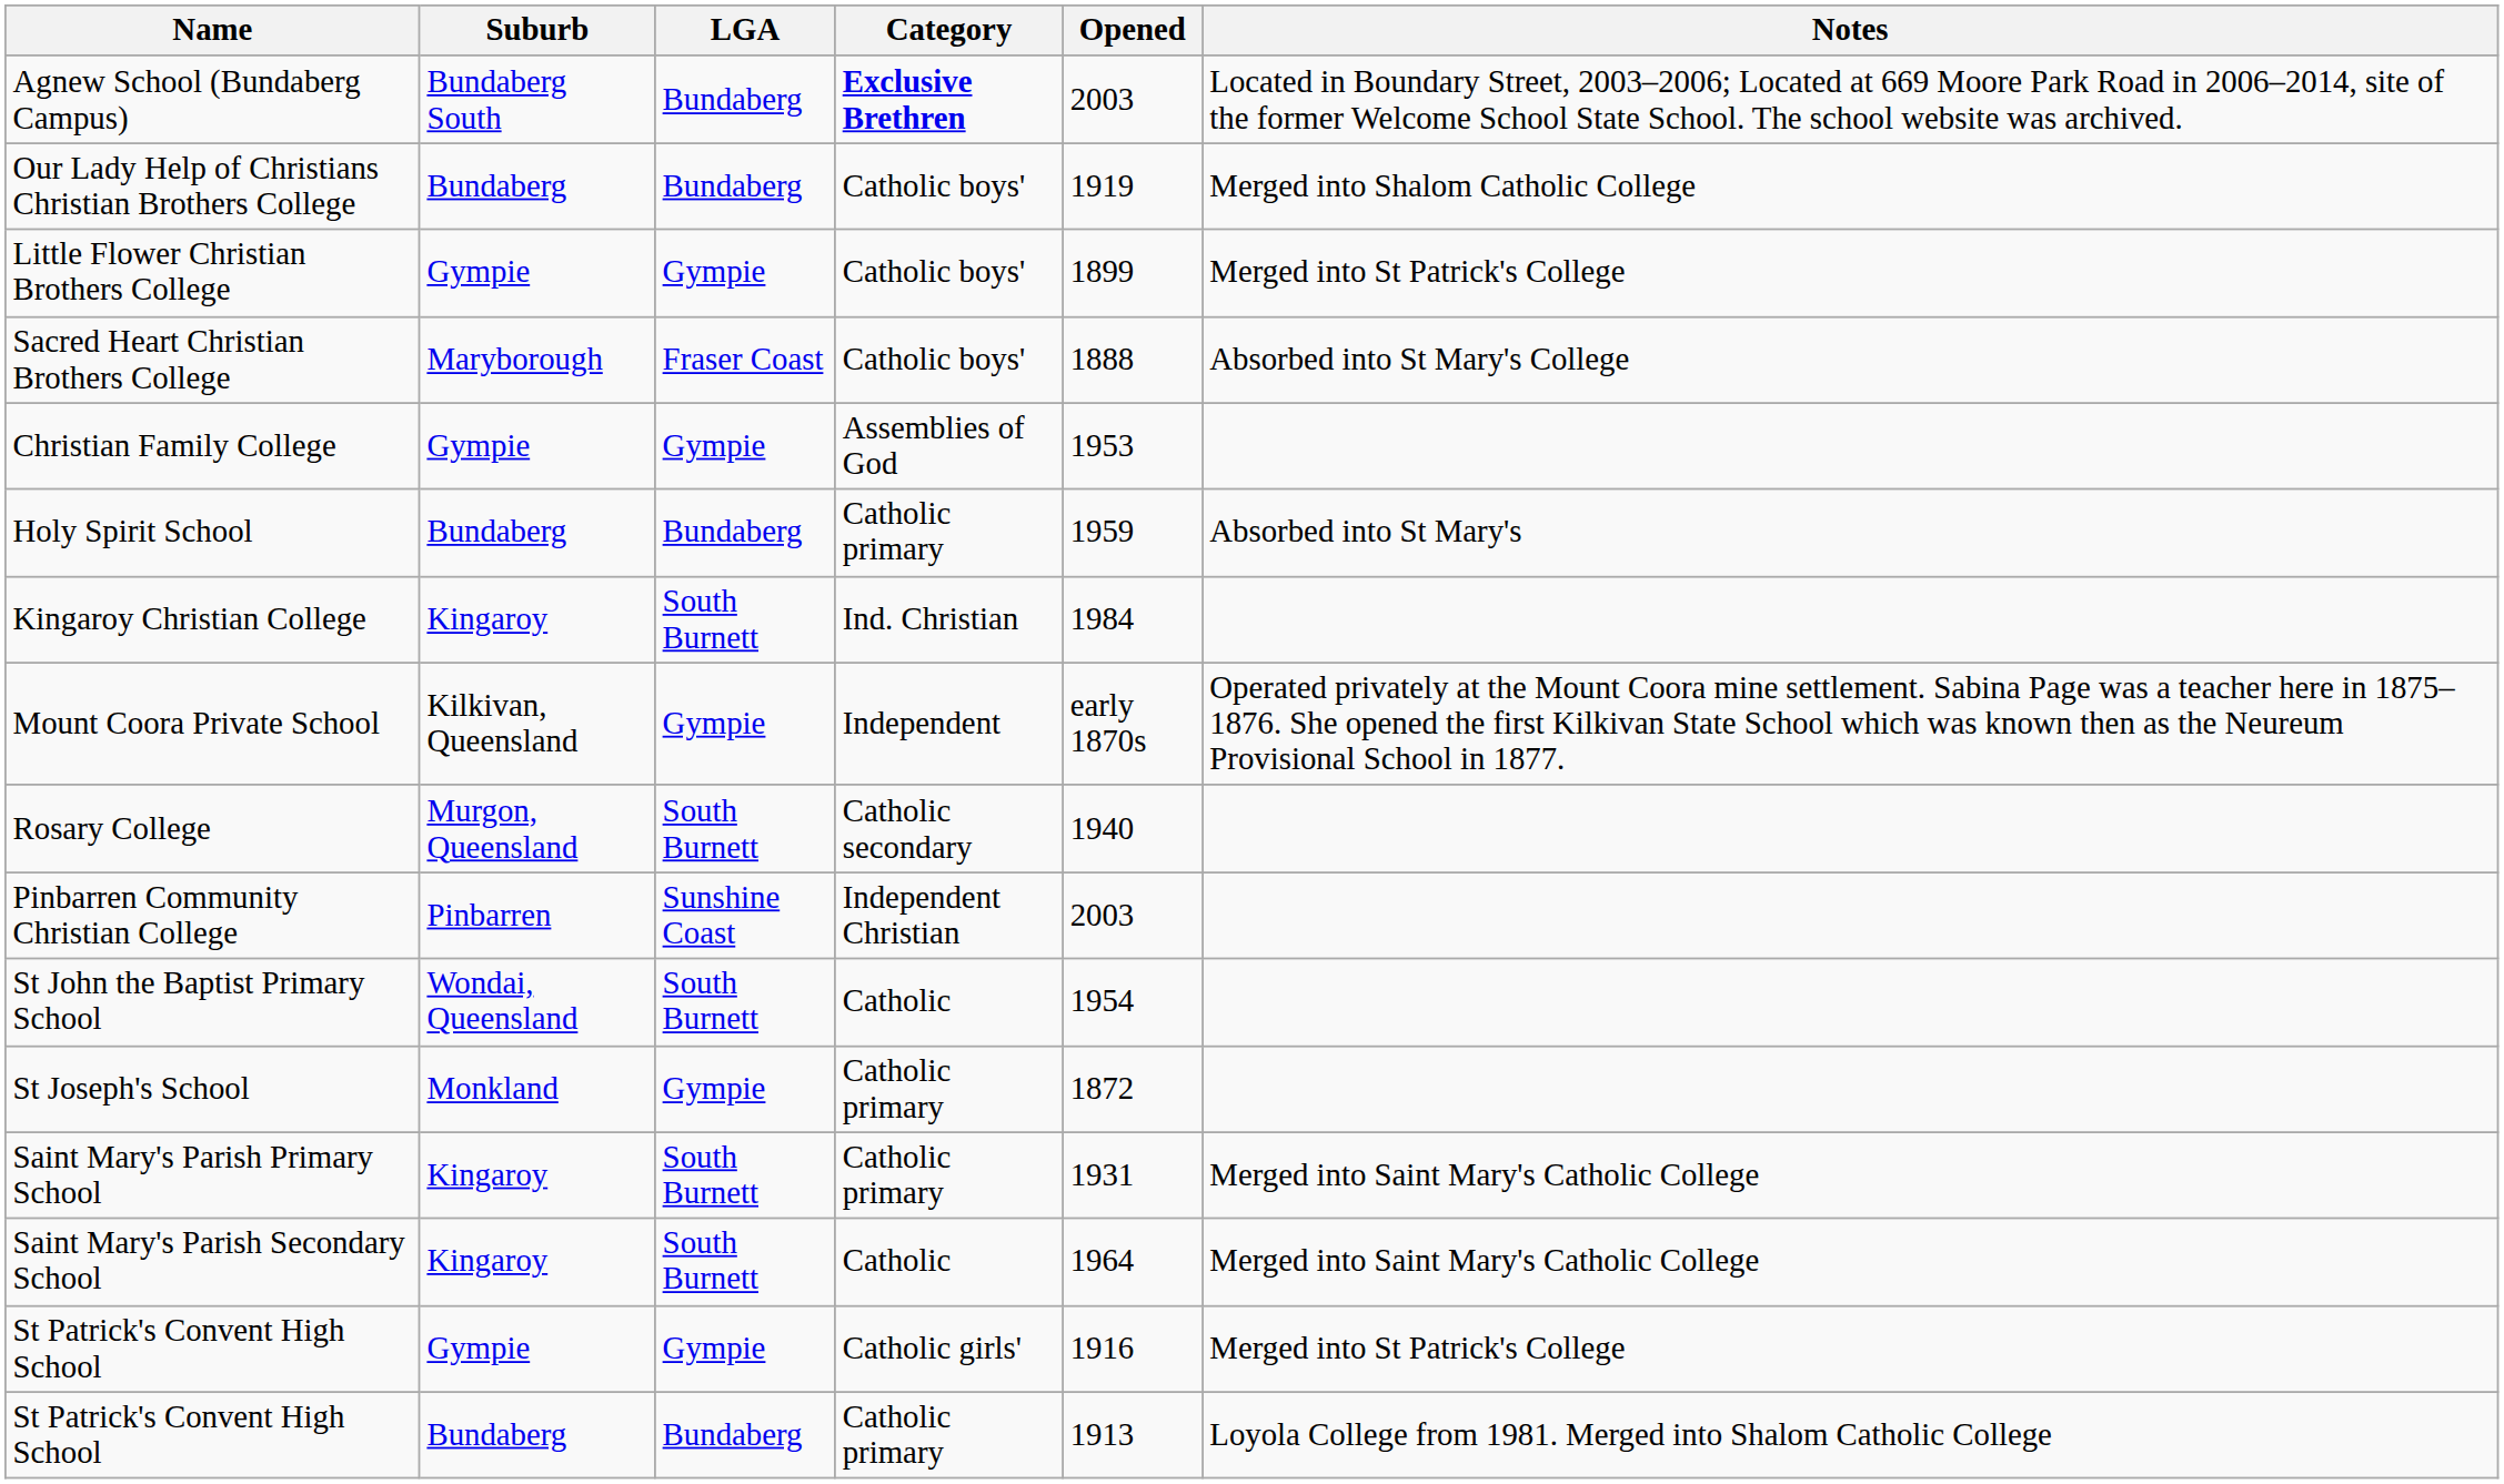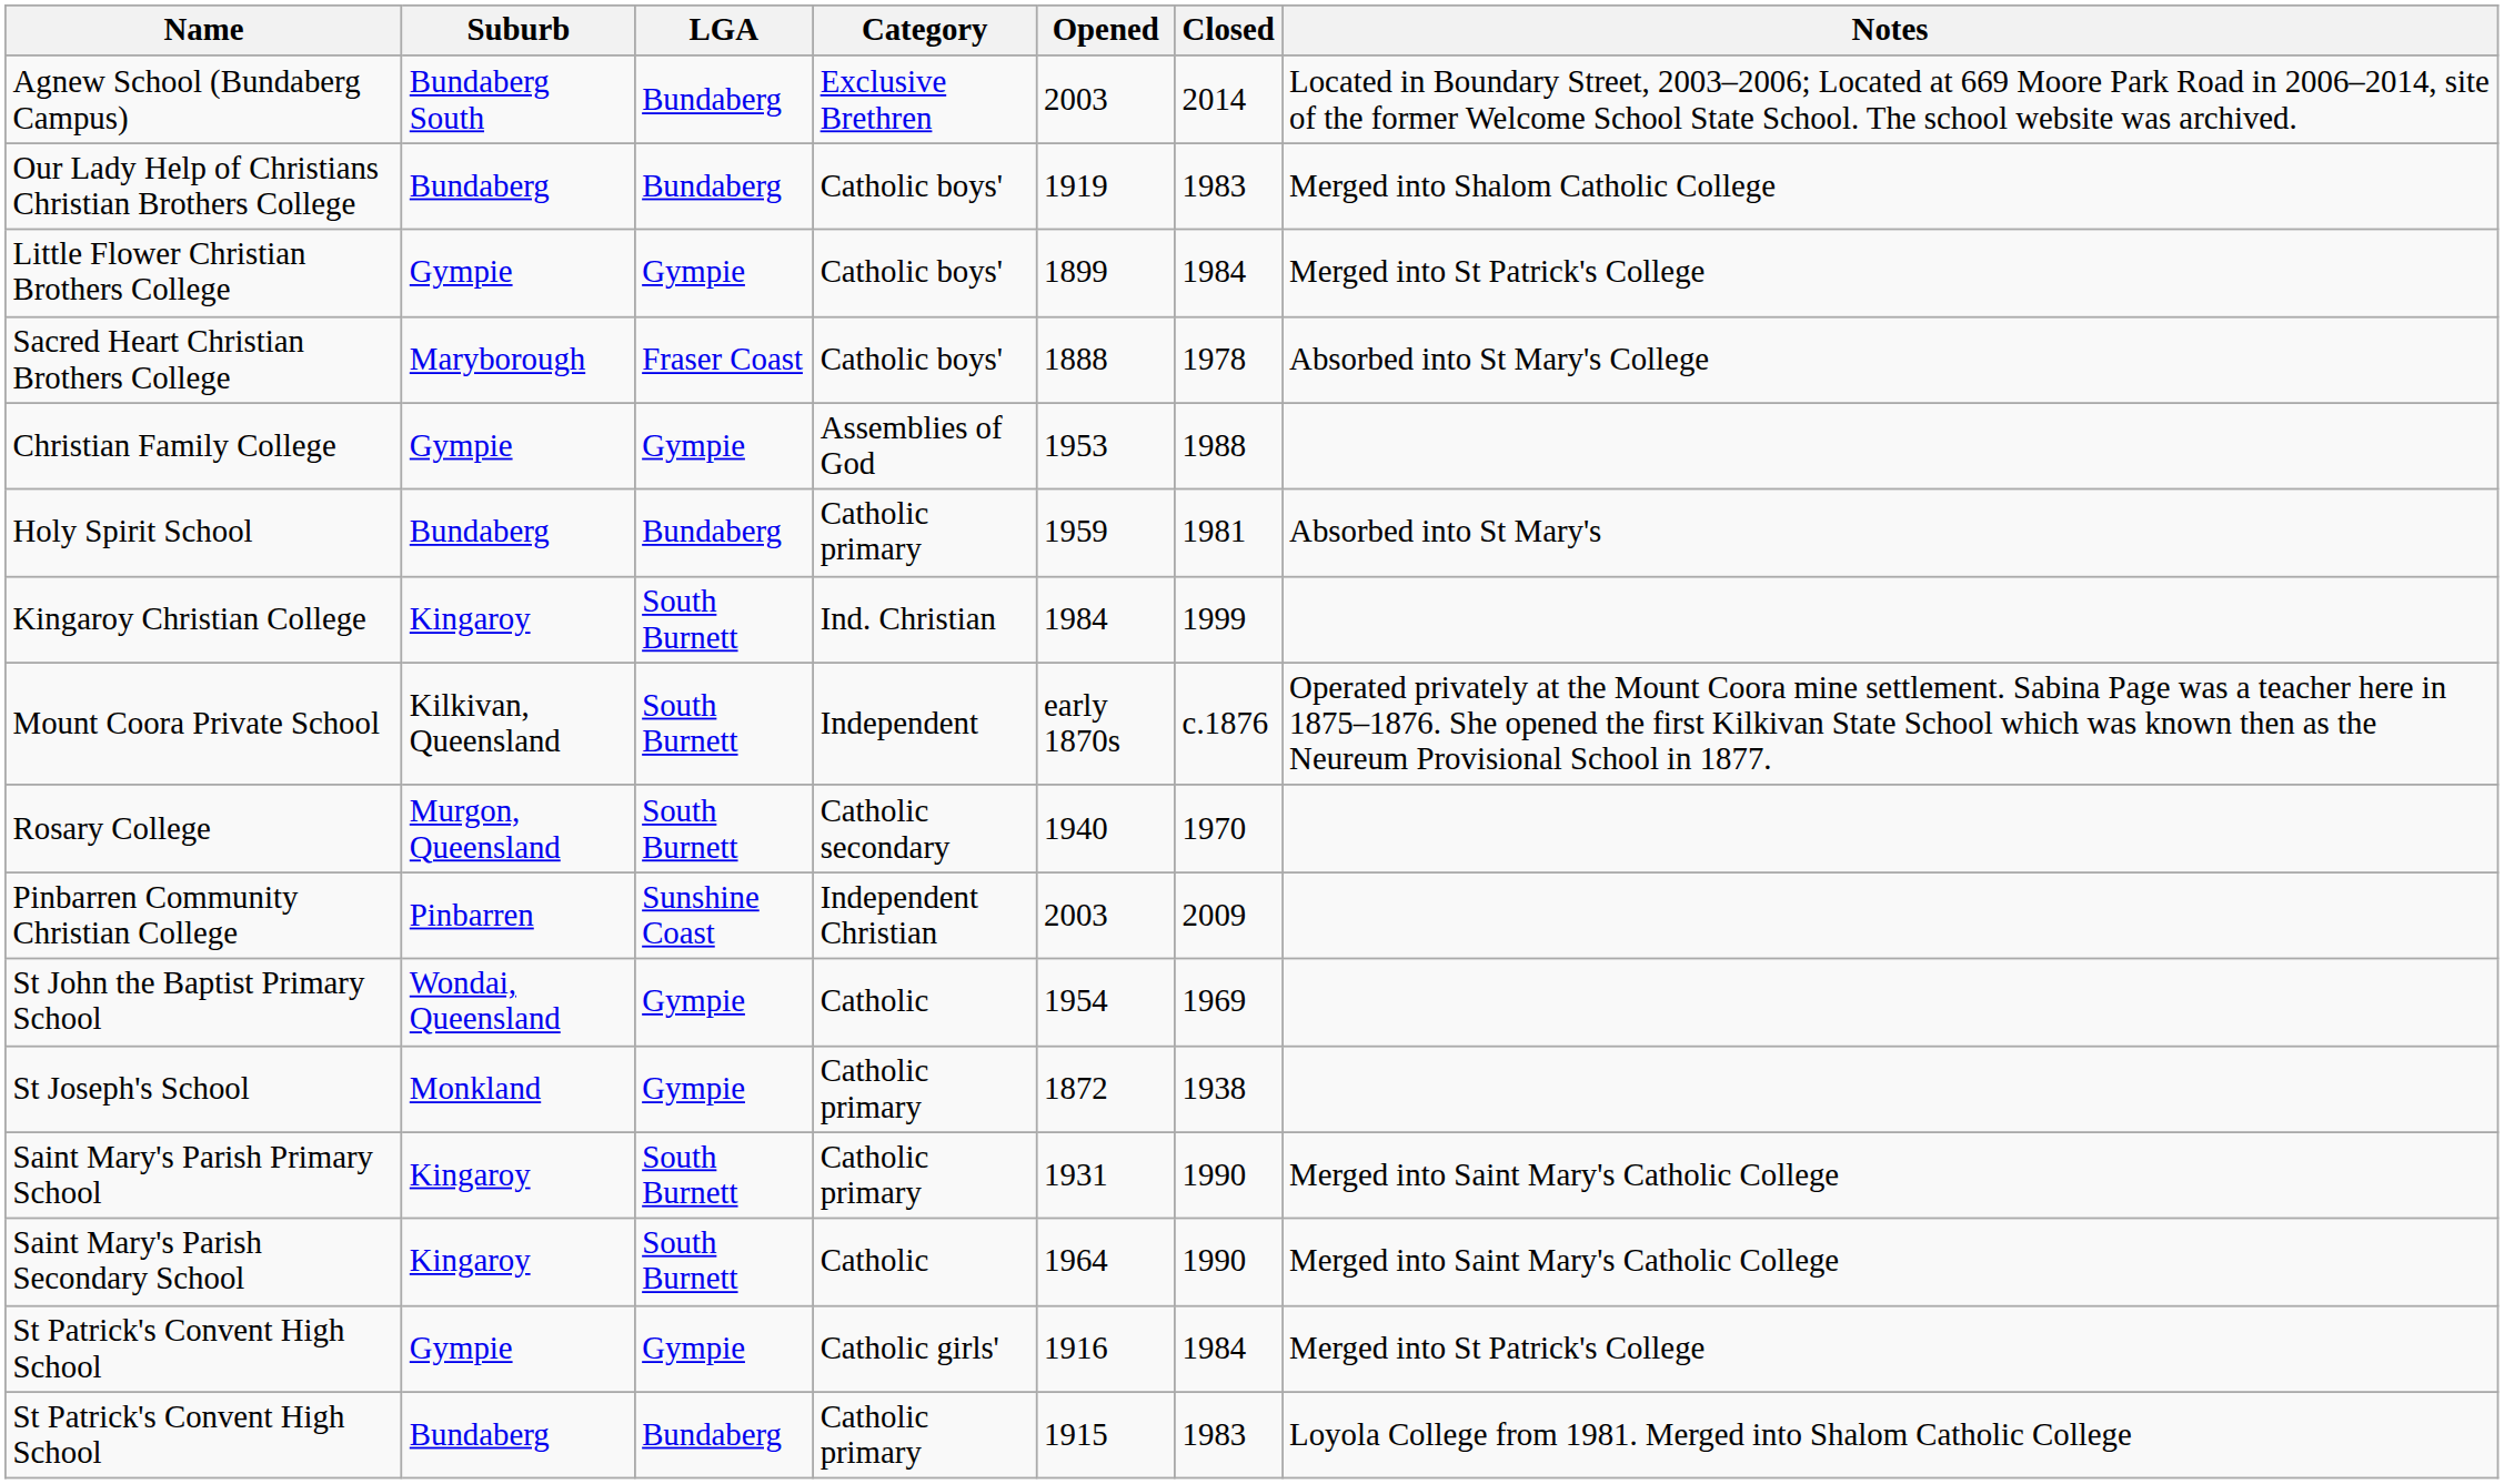+ column: Closed | 2014 | 1983 | 1984 | 1978 | 1988 | 1981 | 1999 | c.1876 | 1970 | 2009 | 1969 | 1938 | 1990 | 1990 | 1984 | 1983
Agnew School (Bundaberg Campus) | Category: bold -> normal
Mount Coora Private School | LGA: Gympie -> South Burnett
St John the Baptist Primary School | LGA: South Burnett -> Gympie
St Patrick's Convent High School / Bundaberg | Opened: 1913 -> 1915
